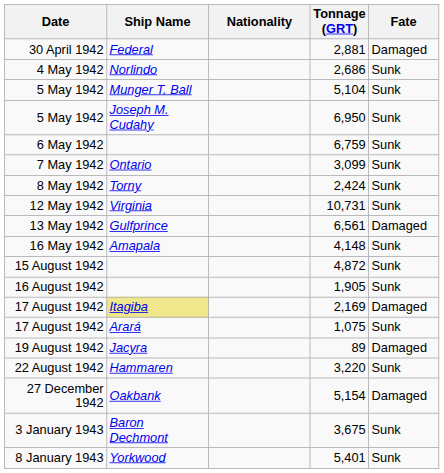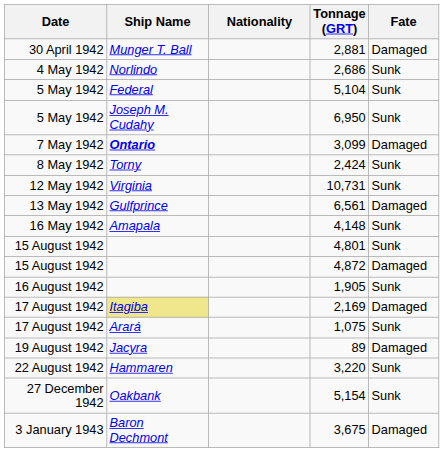2,881 | Ship Name: Federal -> Munger T. Ball
5,104 | Ship Name: Munger T. Ball -> Federal
- row: 6 May 1942 | 6,759 | Sunk
3,099 | Ship Name: normal -> bold
3,099 | Fate: Sunk -> Damaged
+ row: 15 August 1942 | 4,801 | Sunk
4,872 | Fate: Sunk -> Damaged
5,154 | Fate: Damaged -> Sunk
3,675 | Fate: Sunk -> Damaged
- row: 8 January 1943 | Yorkwood | 5,401 | Sunk
